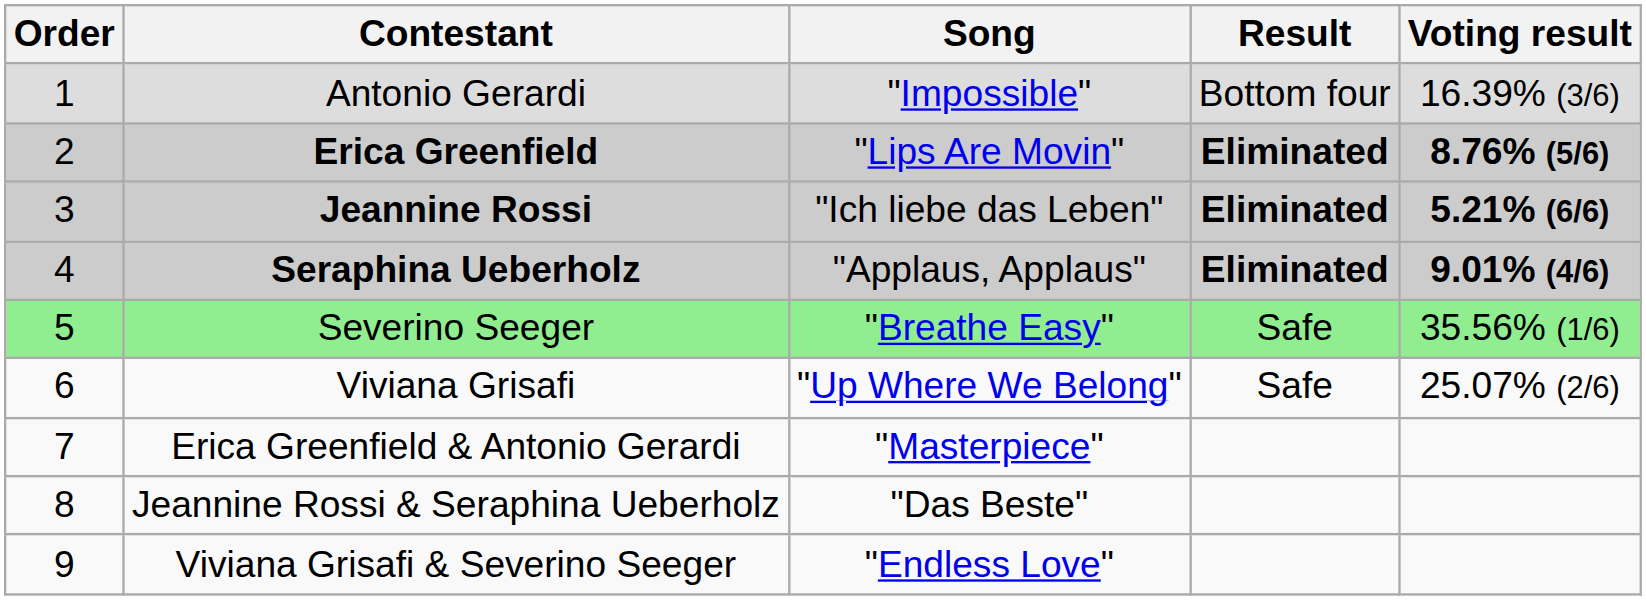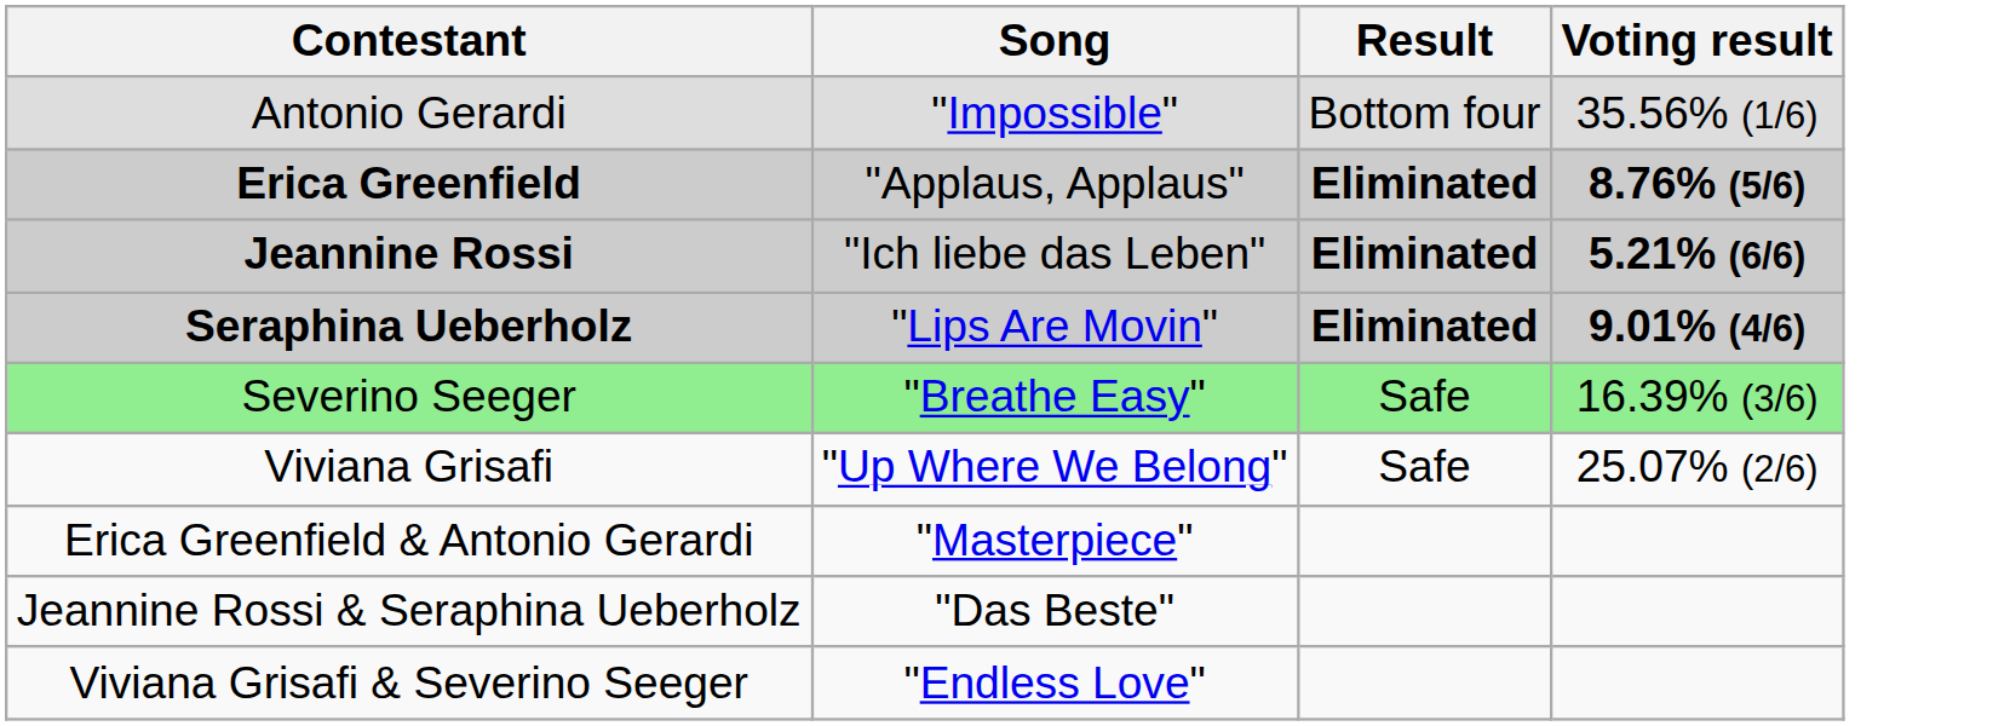- column: Order | 1 | 2 | 3 | 4 | 5 | 6 | 7 | 8 | 9
Antonio Gerardi | Voting result: 16.39% (3/6) -> 35.56% (1/6)
Erica Greenfield | Song: "Lips Are Movin" -> "Applaus, Applaus"
Seraphina Ueberholz | Song: "Applaus, Applaus" -> "Lips Are Movin"
Severino Seeger | Voting result: 35.56% (1/6) -> 16.39% (3/6)
